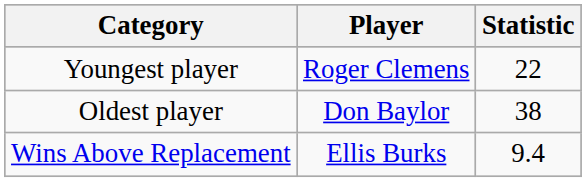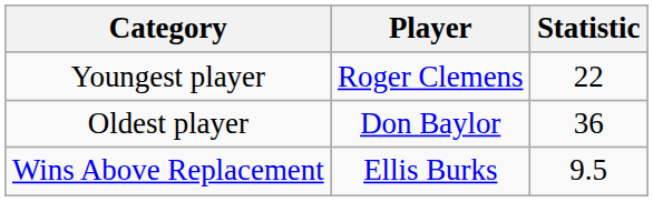Oldest player | Statistic: 38 -> 36
Wins Above Replacement | Statistic: 9.4 -> 9.5
